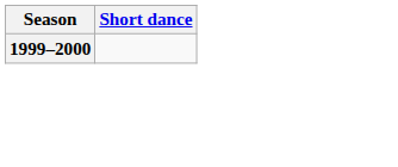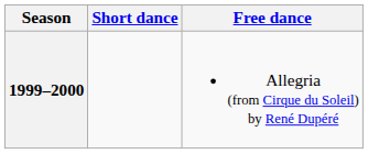+ column: Free dance | Allegria (from Cirque du Soleil) by René Dupéré
